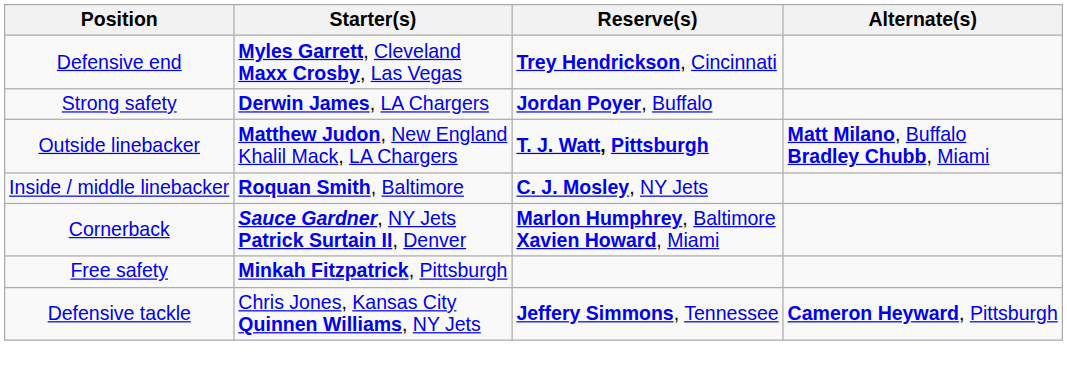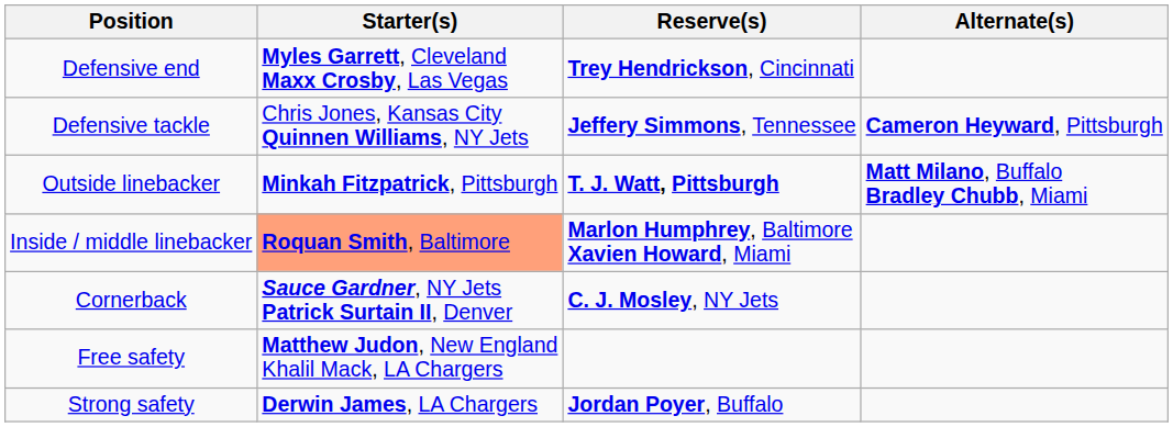rows swapped: Defensive tackle <-> Strong safety
Outside linebacker | Starter(s): Matthew Judon, New England Khalil Mack, LA Chargers -> Minkah Fitzpatrick, Pittsburgh
Inside / middle linebacker | Starter(s): no background -> lightsalmon background
Inside / middle linebacker | Reserve(s): C. J. Mosley, NY Jets -> Marlon Humphrey, Baltimore Xavien Howard, Miami
Cornerback | Reserve(s): Marlon Humphrey, Baltimore Xavien Howard, Miami -> C. J. Mosley, NY Jets
Free safety | Starter(s): Minkah Fitzpatrick, Pittsburgh -> Matthew Judon, New England Khalil Mack, LA Chargers
